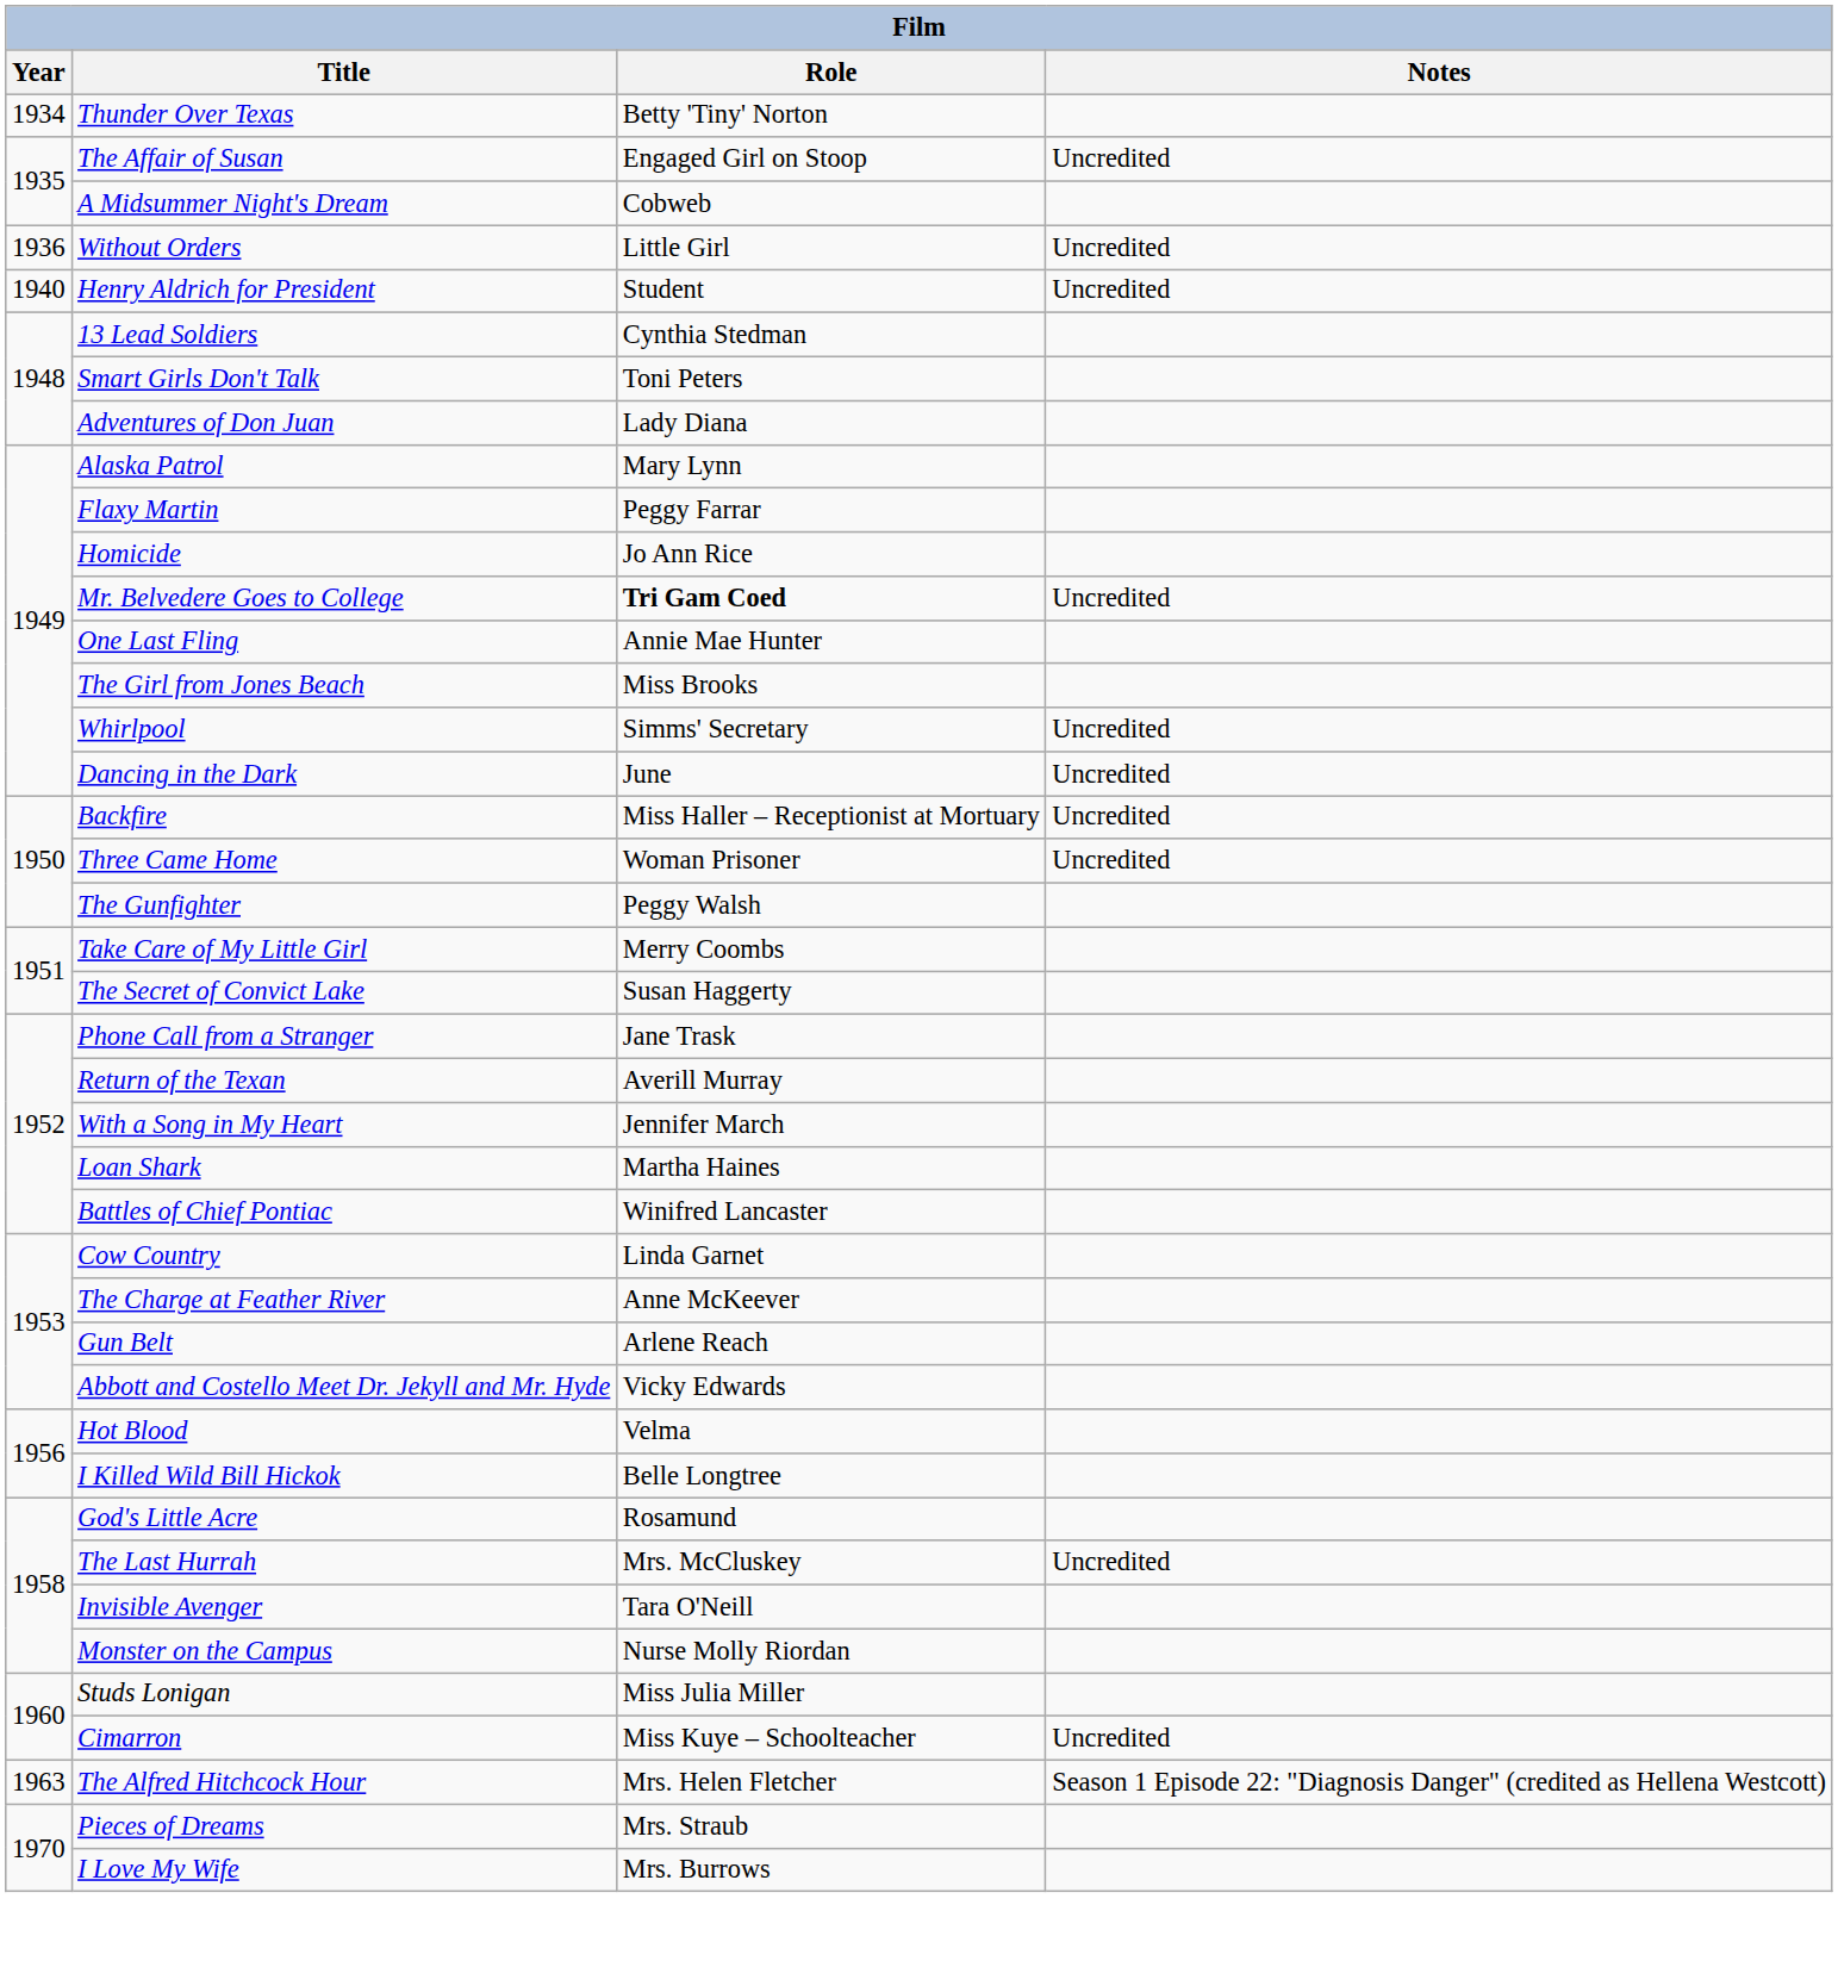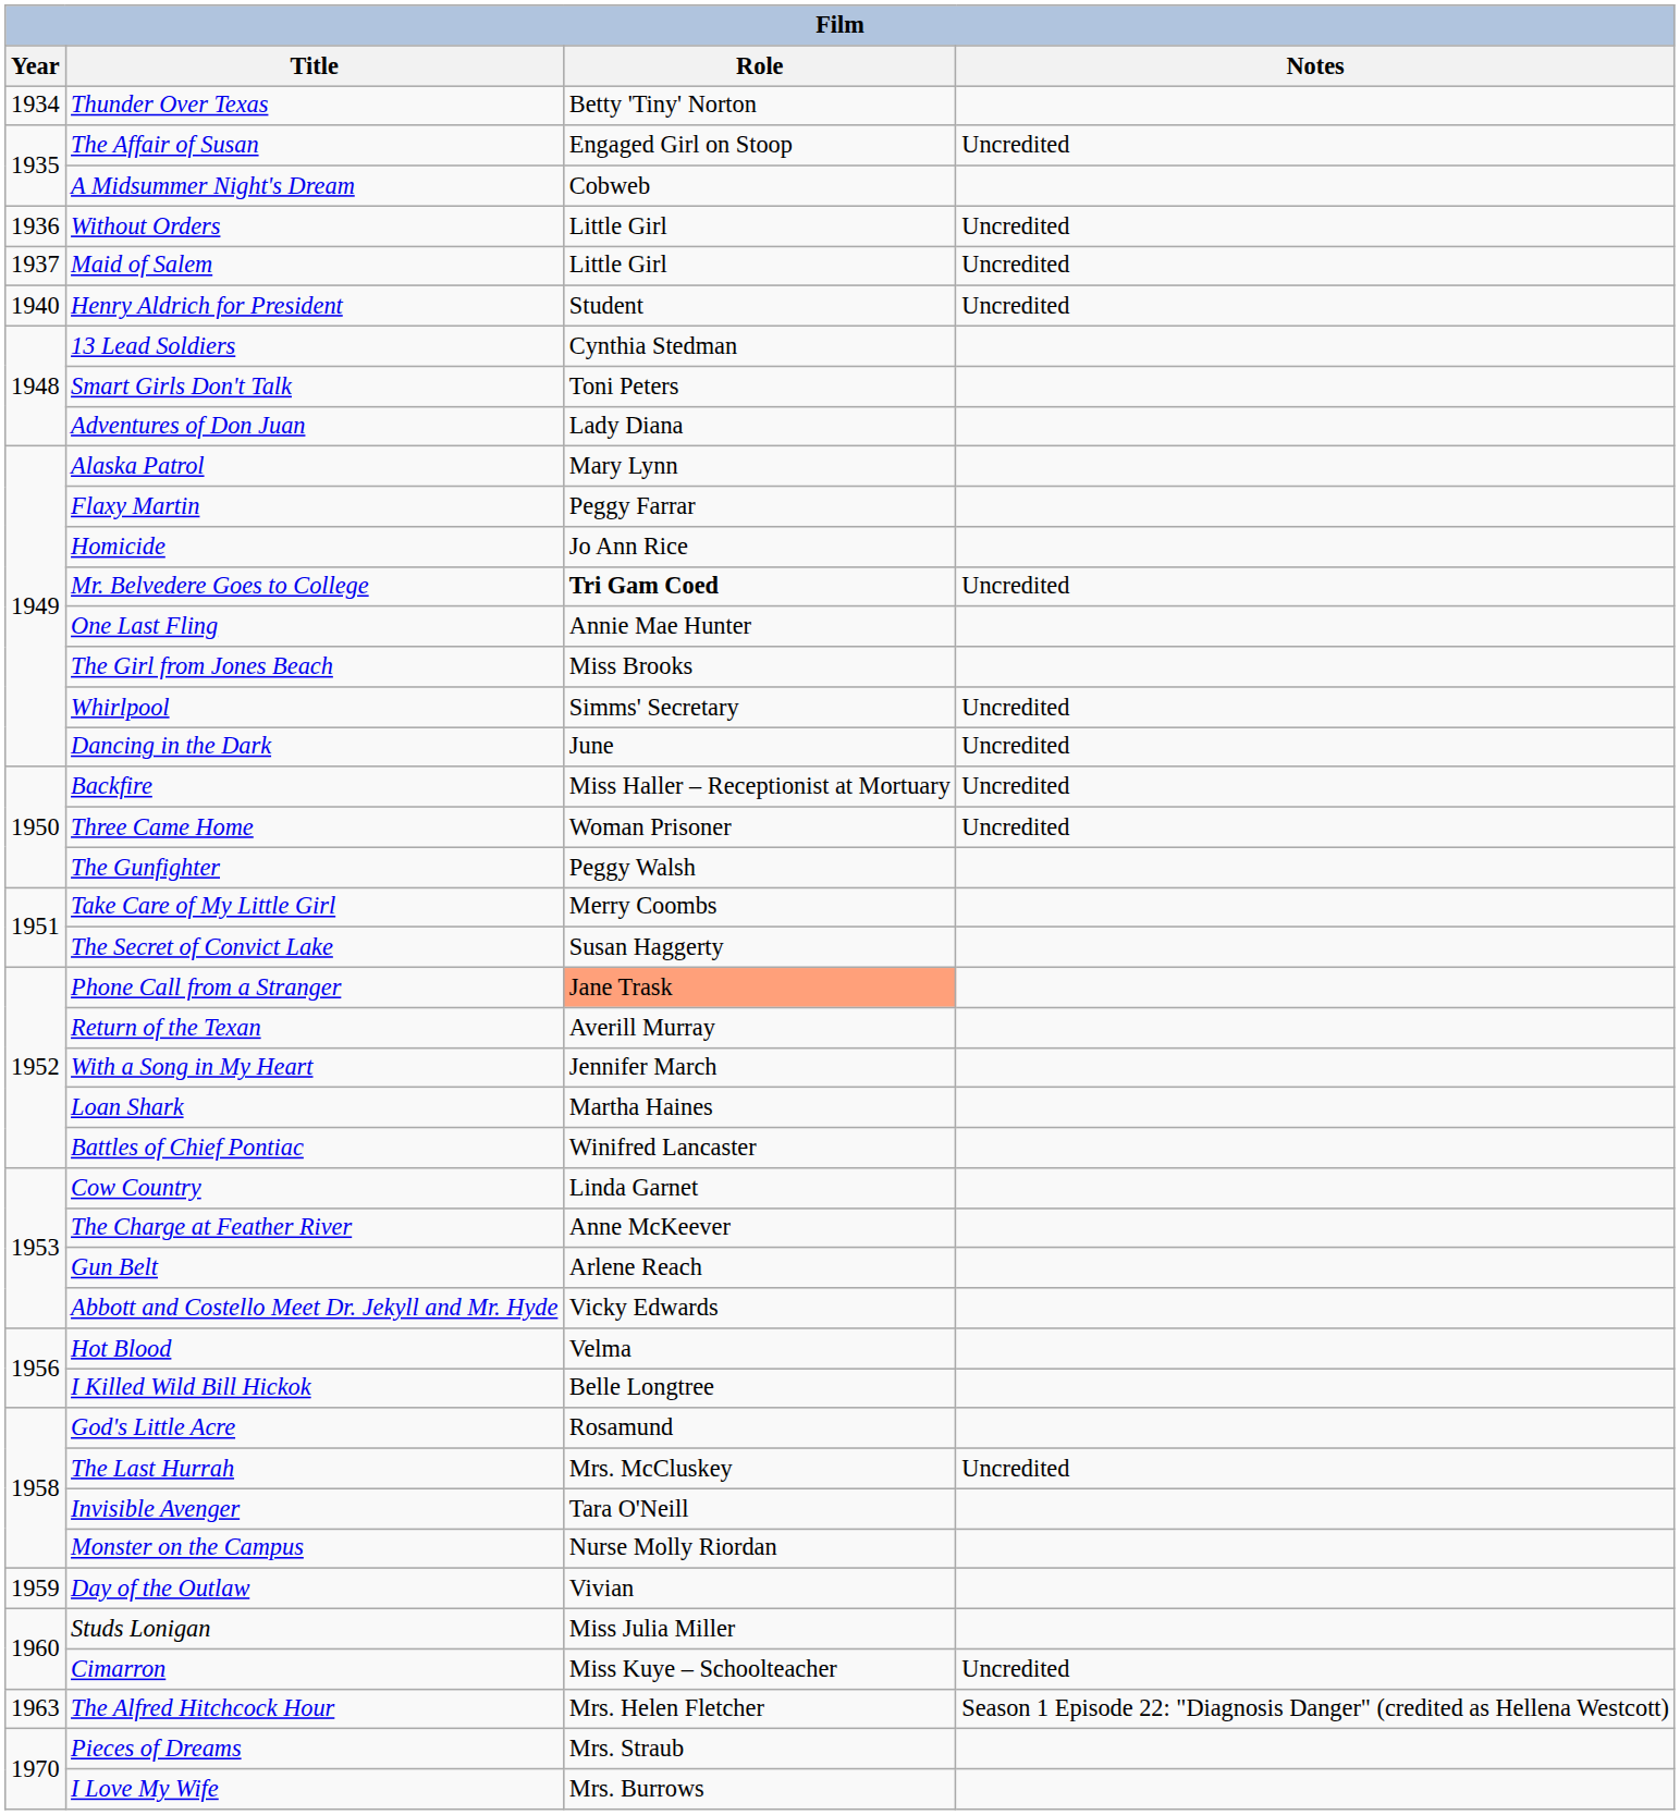+ row: 1937 | Maid of Salem | Little Girl | Uncredited
Phone Call from a Stranger | Role: no background -> lightsalmon background
+ row: 1959 | Day of the Outlaw | Vivian
